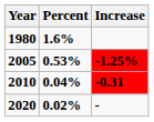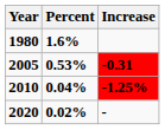2005 | Increase: -1.25% -> -0.31
2010 | Increase: -0.31 -> -1.25%
